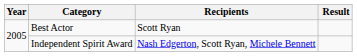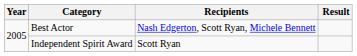Best Actor | Recipients: Scott Ryan -> Nash Edgerton, Scott Ryan, Michele Bennett
Independent Spirit Award | Recipients: Nash Edgerton, Scott Ryan, Michele Bennett -> Scott Ryan
